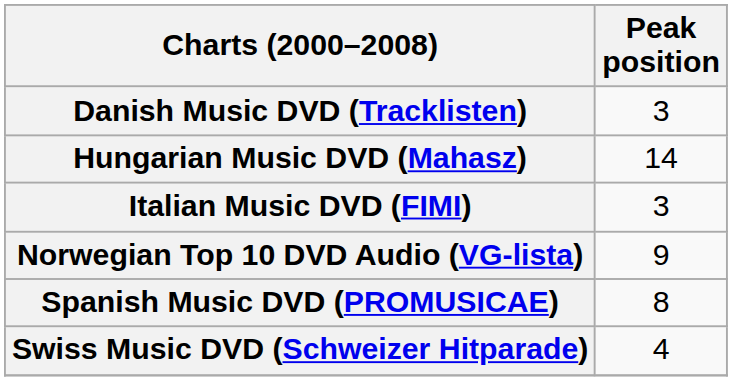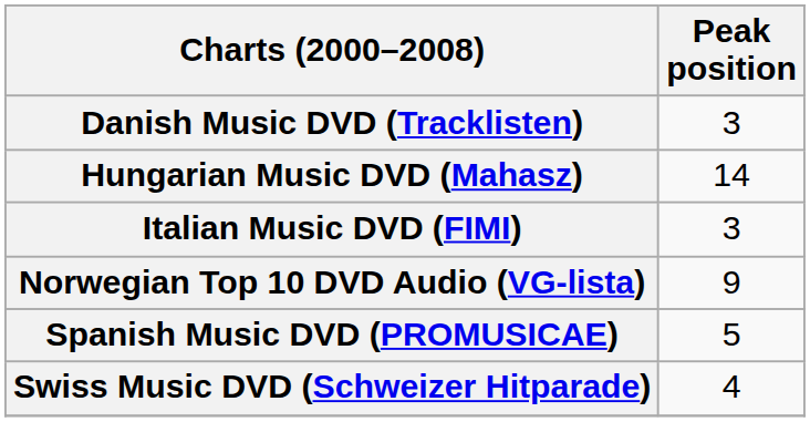Spanish Music DVD (PROMUSICAE) | Peak position: 8 -> 5
